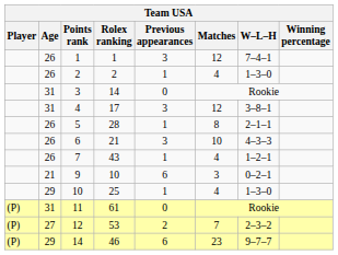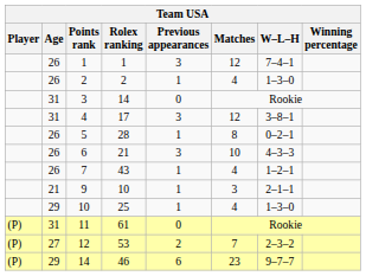5 | W–L–H: 2–1–1 -> 0–2–1
9 | Previous appearances: 6 -> 1
9 | W–L–H: 0–2–1 -> 2–1–1
